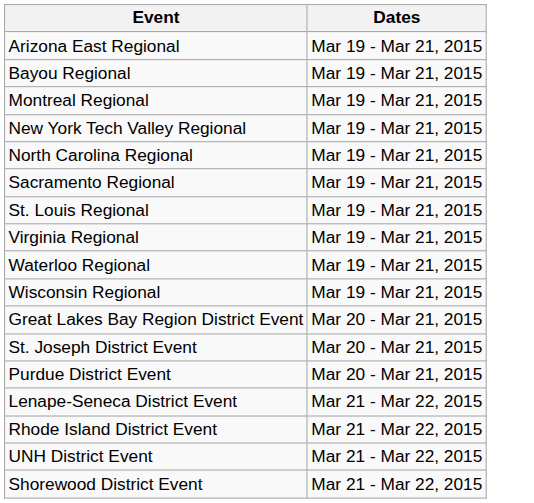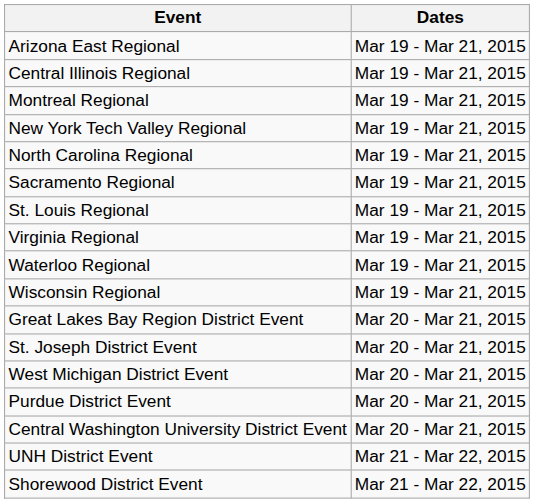- row: Bayou Regional | Mar 19 - Mar 21, 2015
+ row: Central Illinois Regional | Mar 19 - Mar 21, 2015
+ row: West Michigan District Event | Mar 20 - Mar 21, 2015
+ row: Central Washington University District Event | Mar 20 - Mar 21, 2015
- row: Lenape-Seneca District Event | Mar 21 - Mar 22, 2015
- row: Rhode Island District Event | Mar 21 - Mar 22, 2015
